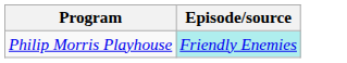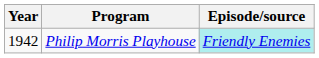+ column: Year | 1942
